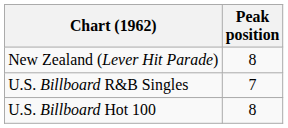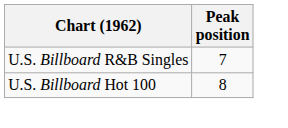- row: New Zealand (Lever Hit Parade) | 8
